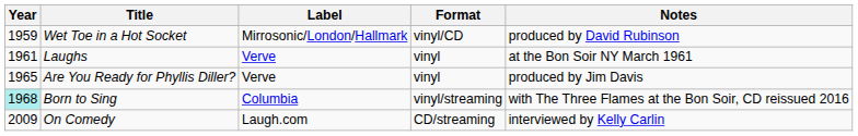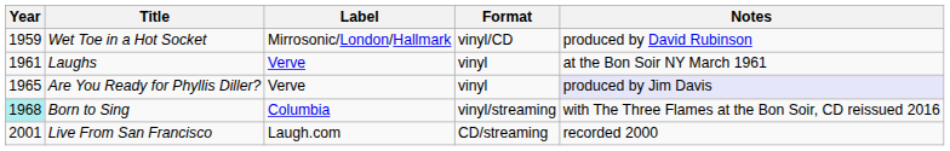Are You Ready for Phyllis Diller? | Notes: no background -> lavender background
+ row: 2001 | Live From San Francisco | Laugh.com | CD/streaming | recorded 2000
- row: 2009 | On Comedy | Laugh.com | CD/streaming | interviewed by Kelly Carlin
